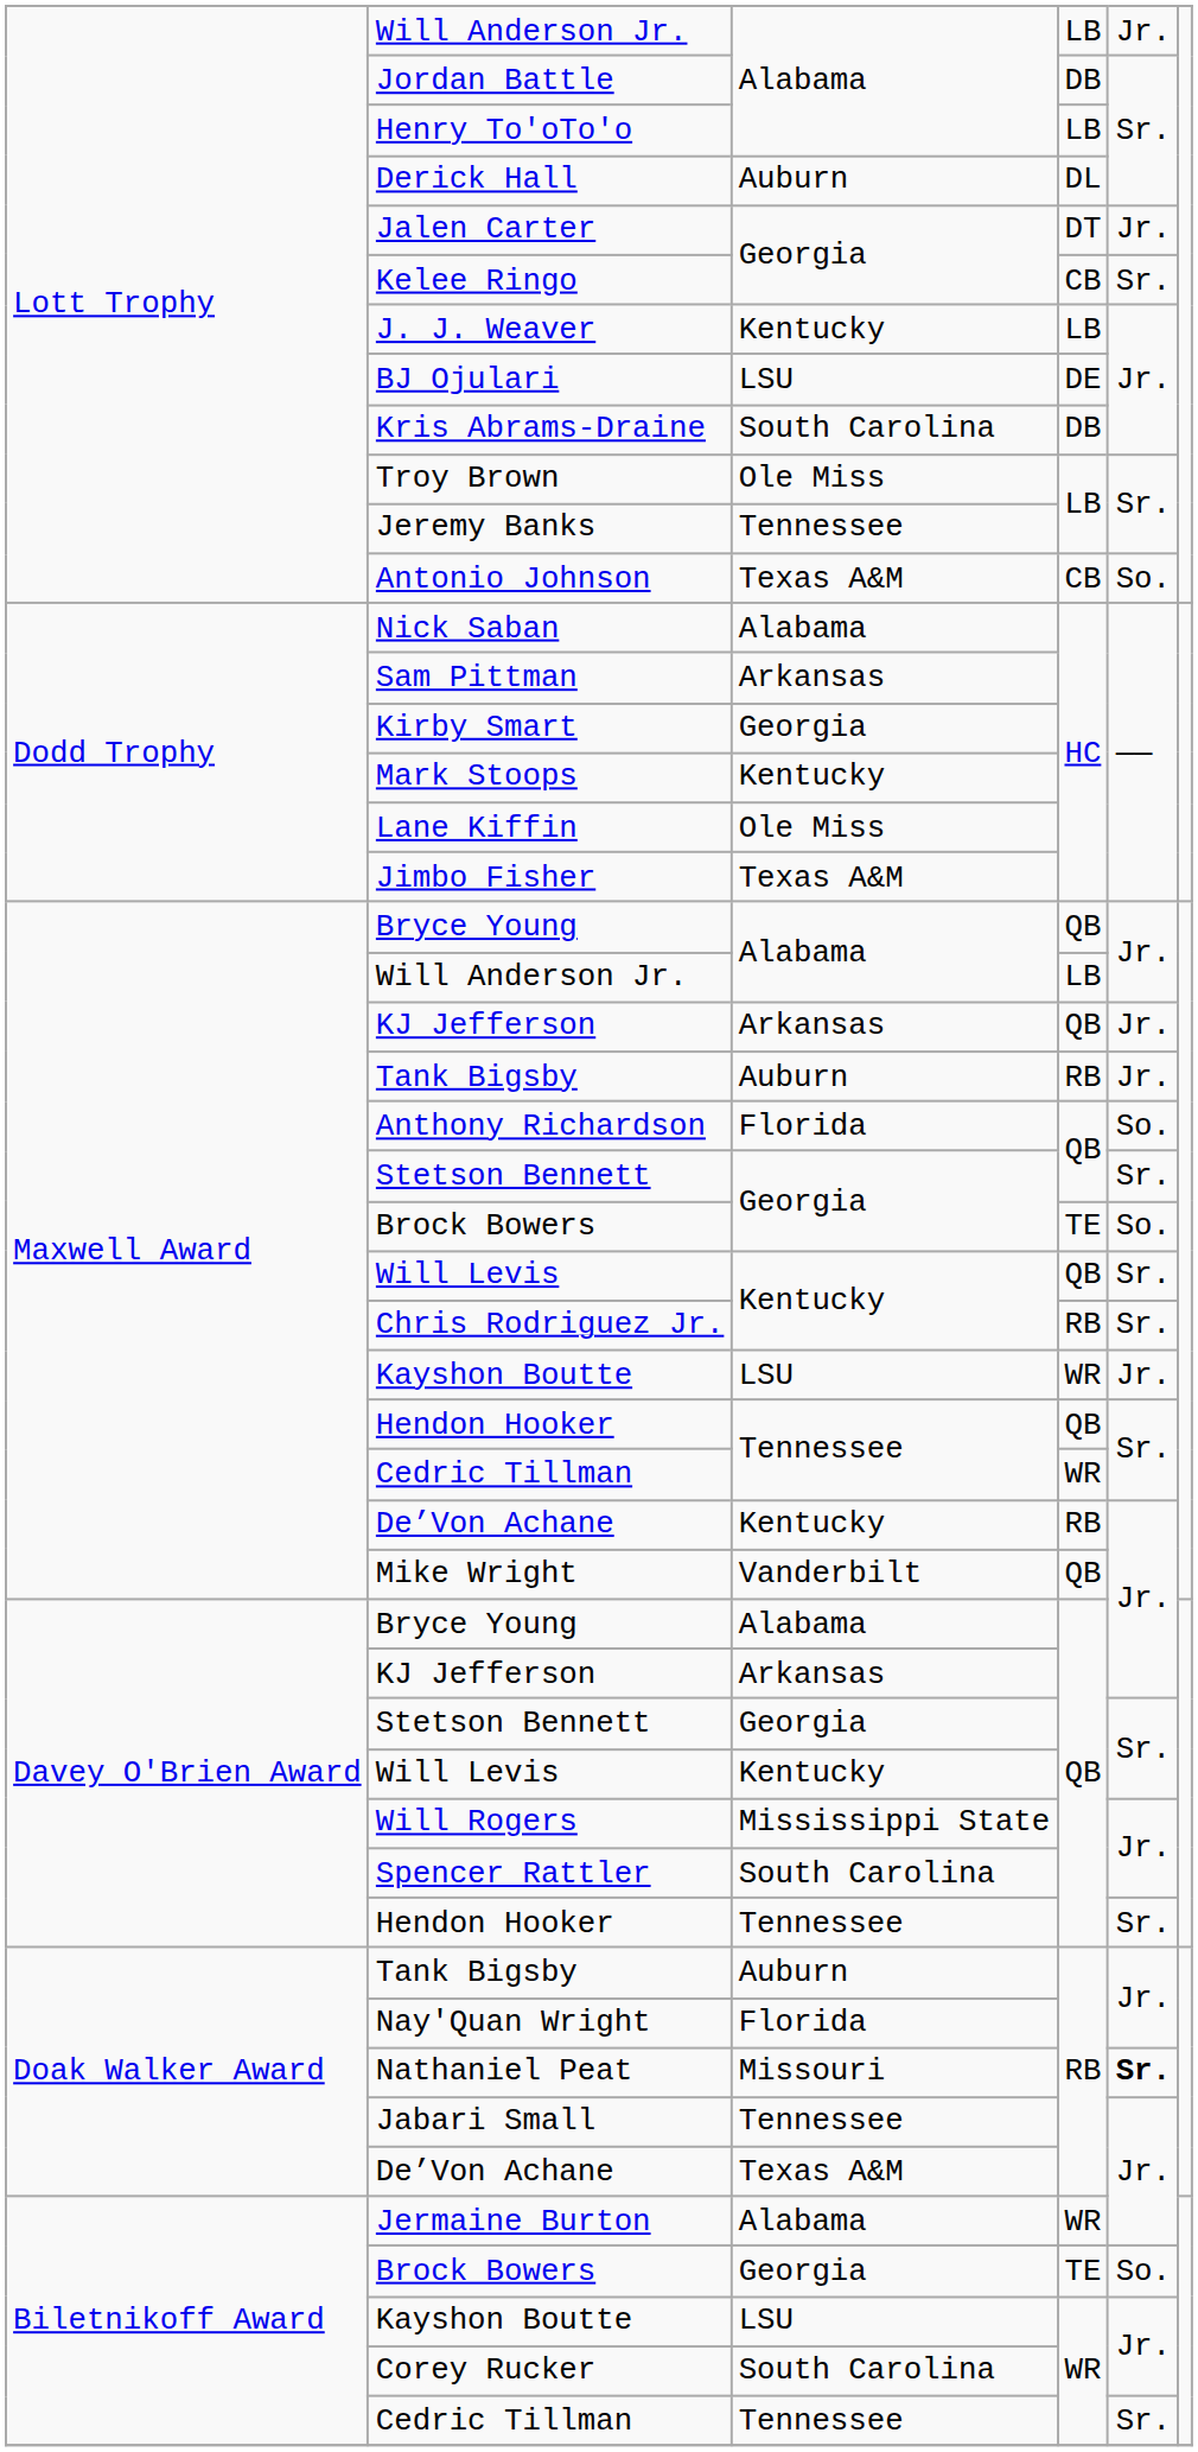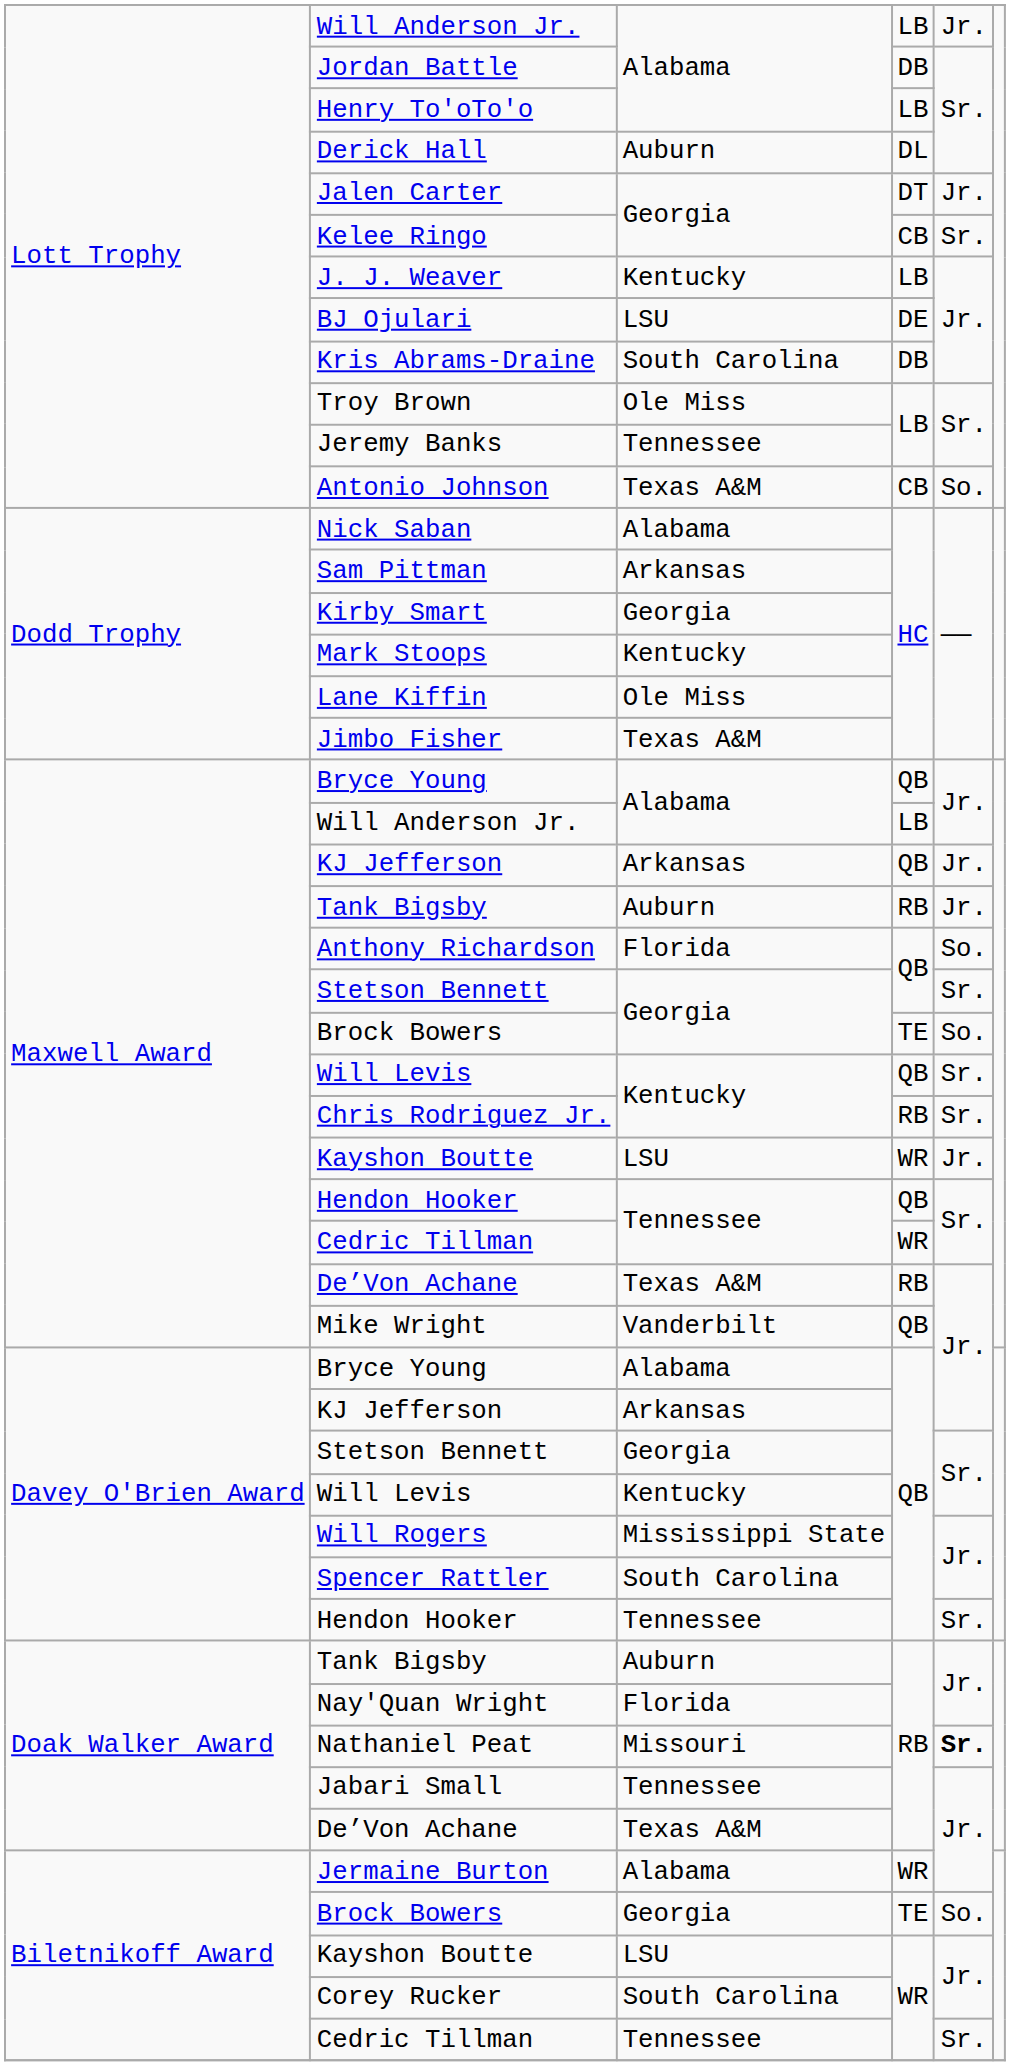Maxwell Award / De’Von Achane | column 3: Kentucky -> Texas A&M
